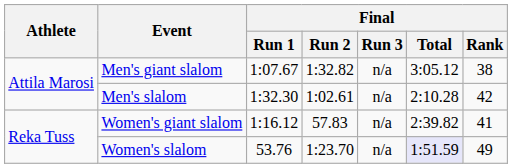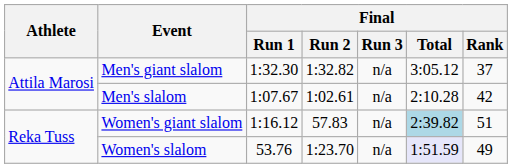Men's giant slalom | Final / Run 1: 1:07.67 -> 1:32.30
Men's giant slalom | Final / Rank: 38 -> 37
Men's slalom | Final / Run 1: 1:32.30 -> 1:07.67
Women's giant slalom | Final / Total: no background -> lightblue background
Women's giant slalom | Final / Rank: 41 -> 51
